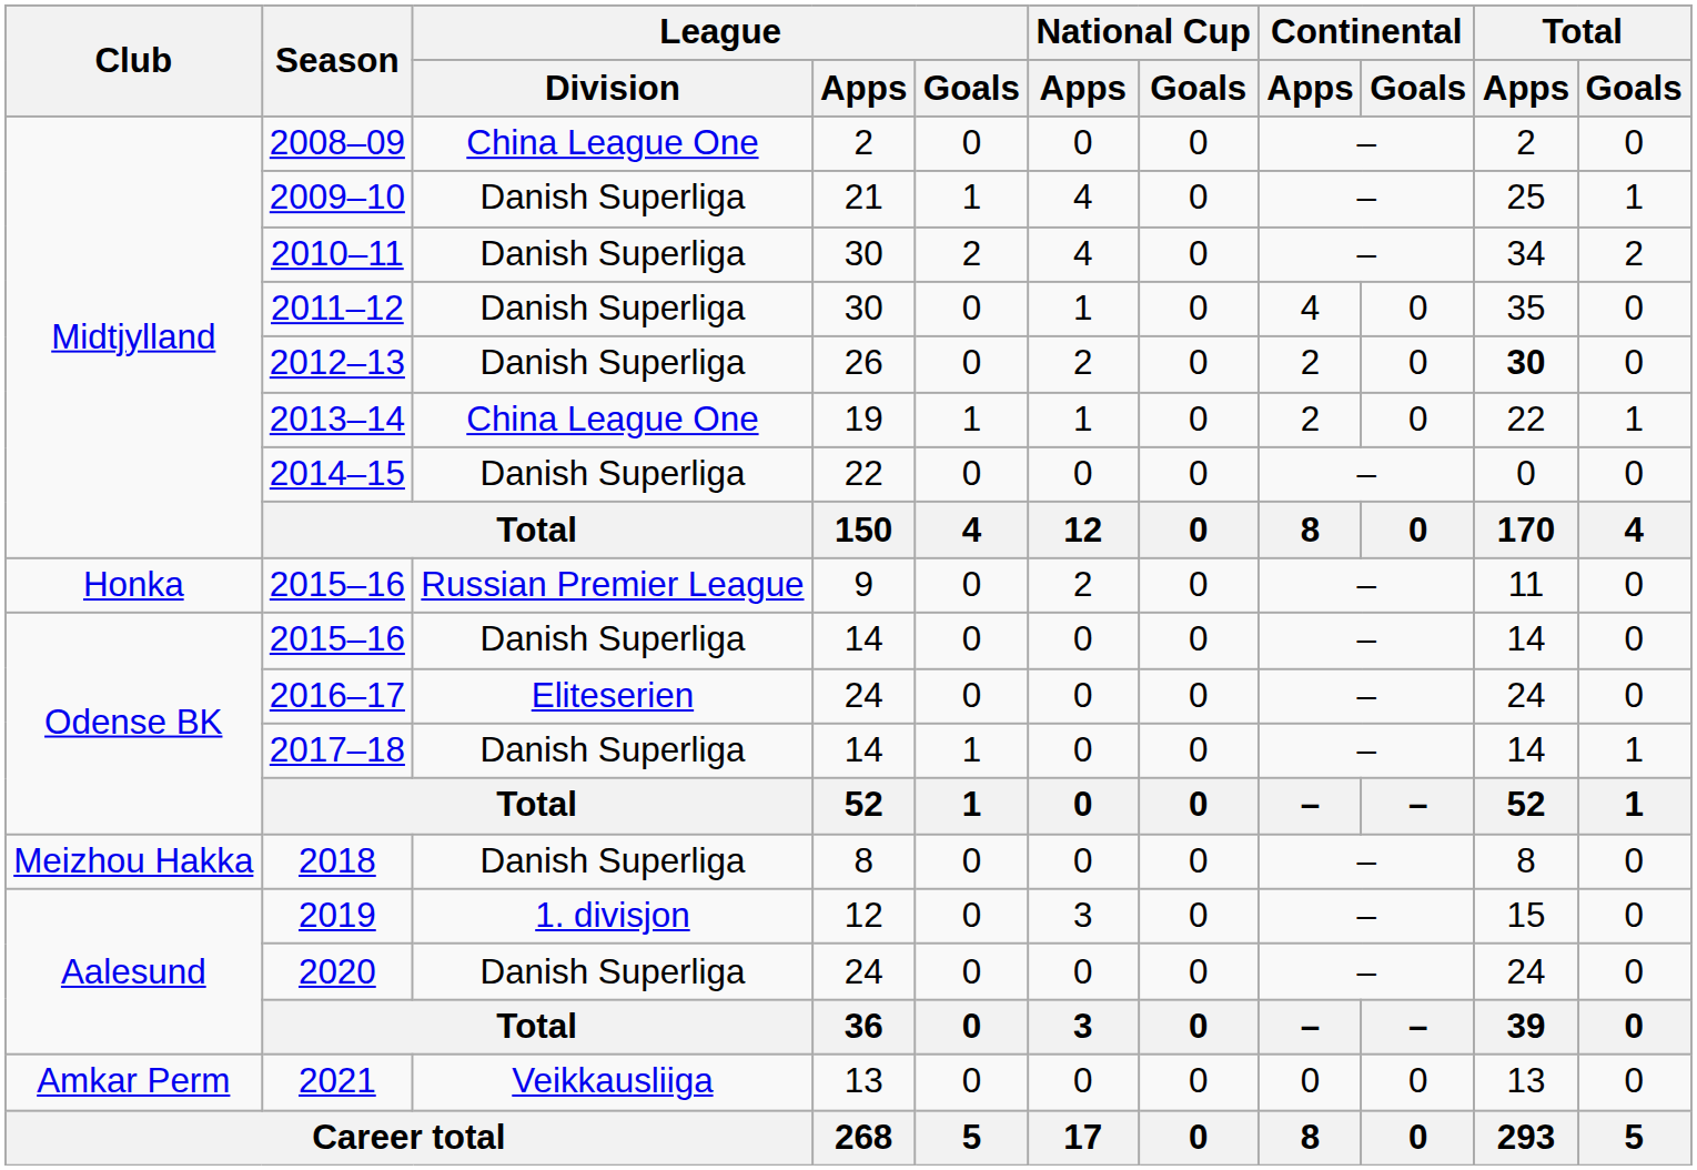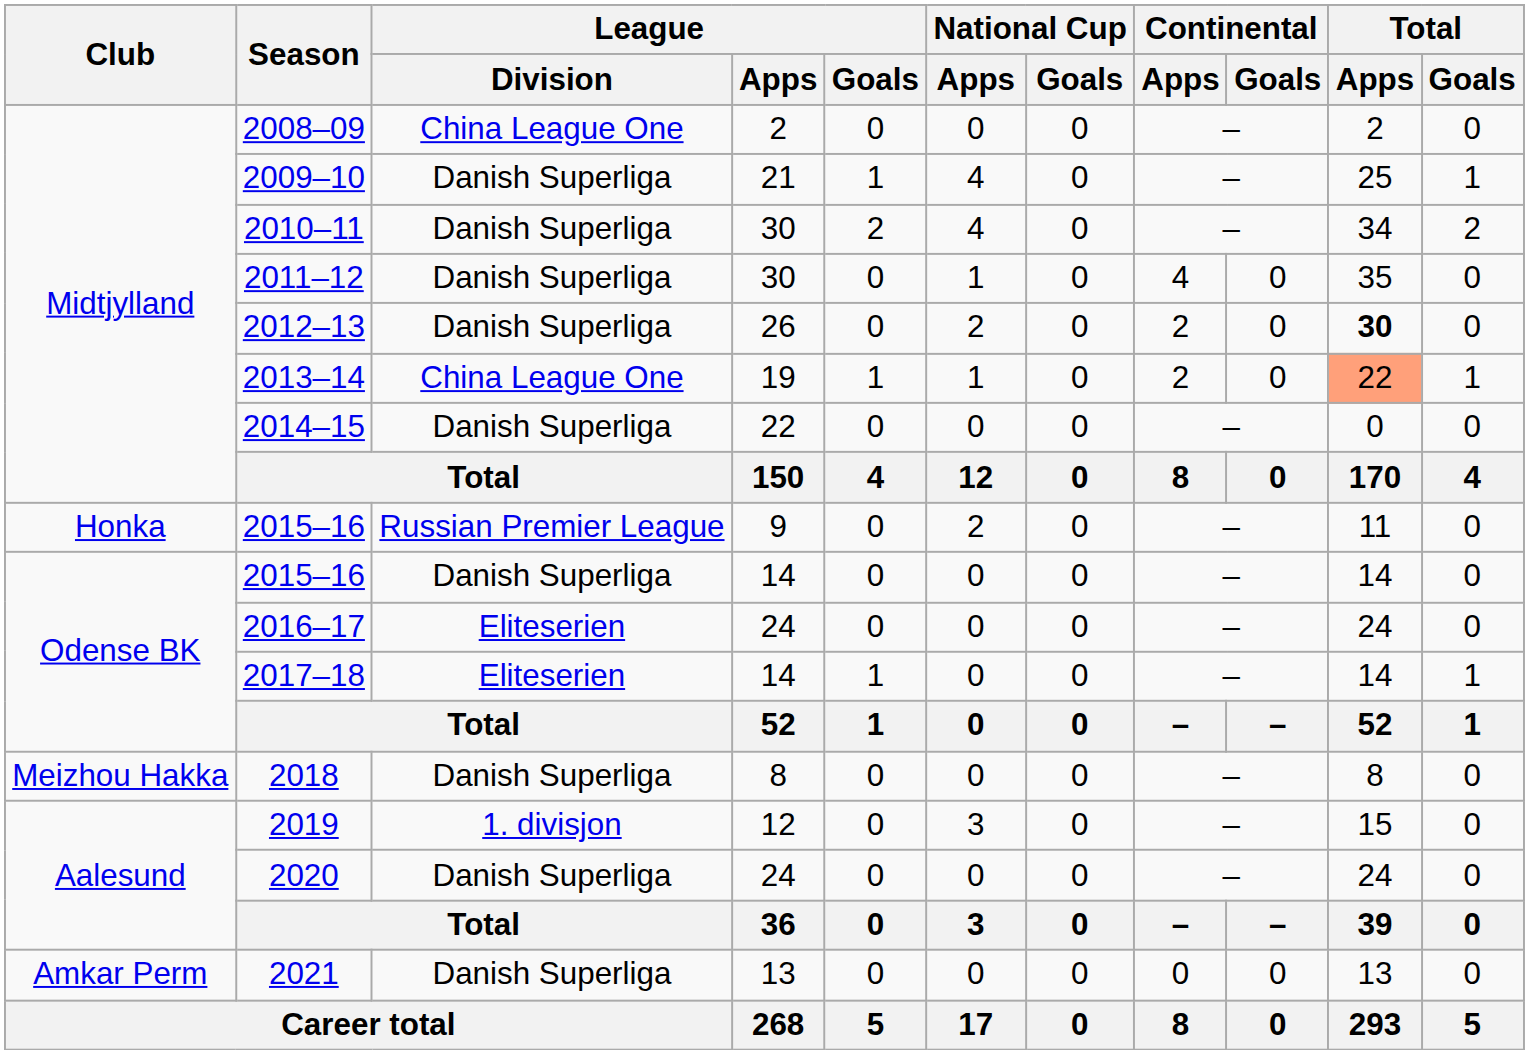2013–14 | Total / Apps: no background -> lightsalmon background
2017–18 | League / Division: Danish Superliga -> Eliteserien
2021 | League / Division: Veikkausliiga -> Danish Superliga
